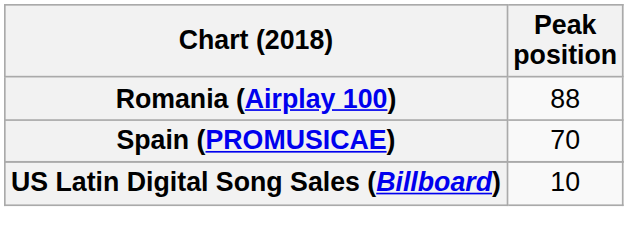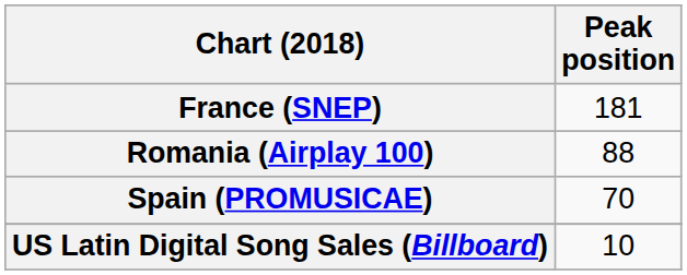+ row: France (SNEP) | 181
